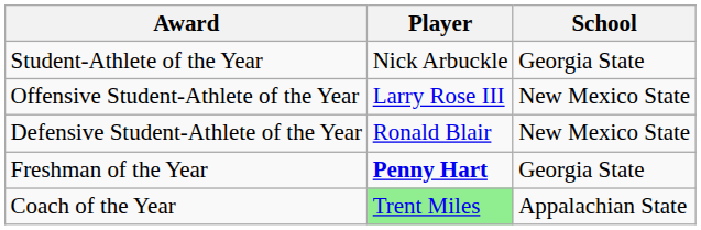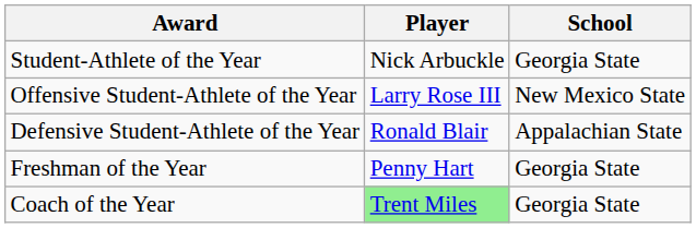Defensive Student-Athlete of the Year | School: New Mexico State -> Appalachian State
Freshman of the Year | Player: bold -> normal
Coach of the Year | School: Appalachian State -> Georgia State
